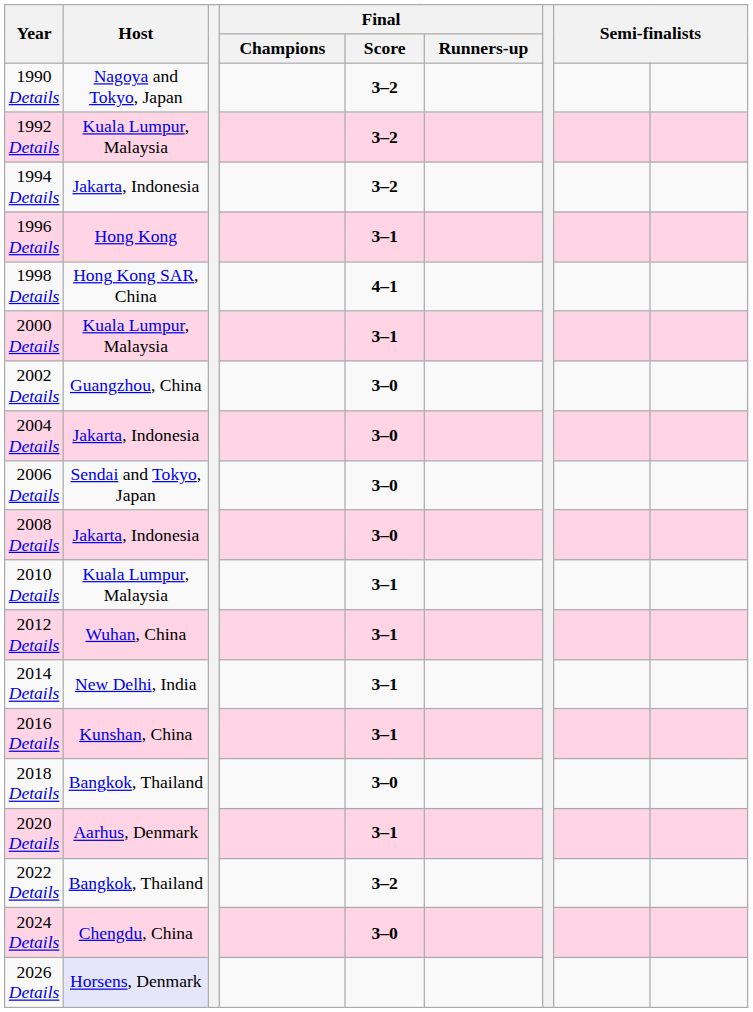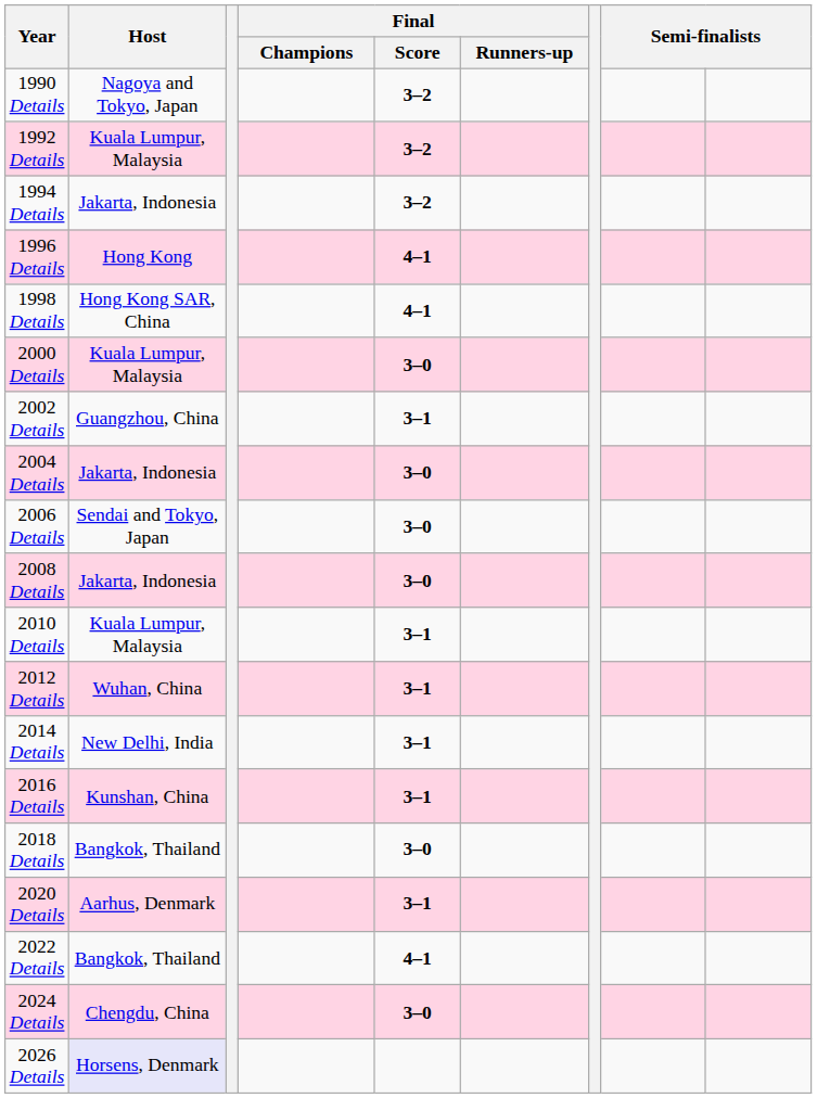1996 Details | Final / Score: 3–1 -> 4–1
2000 Details | Final / Score: 3–1 -> 3–0
2002 Details | Final / Score: 3–0 -> 3–1
2022 Details | Final / Score: 3–2 -> 4–1
